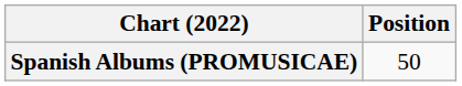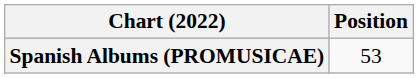Spanish Albums (PROMUSICAE) | Position: 50 -> 53
